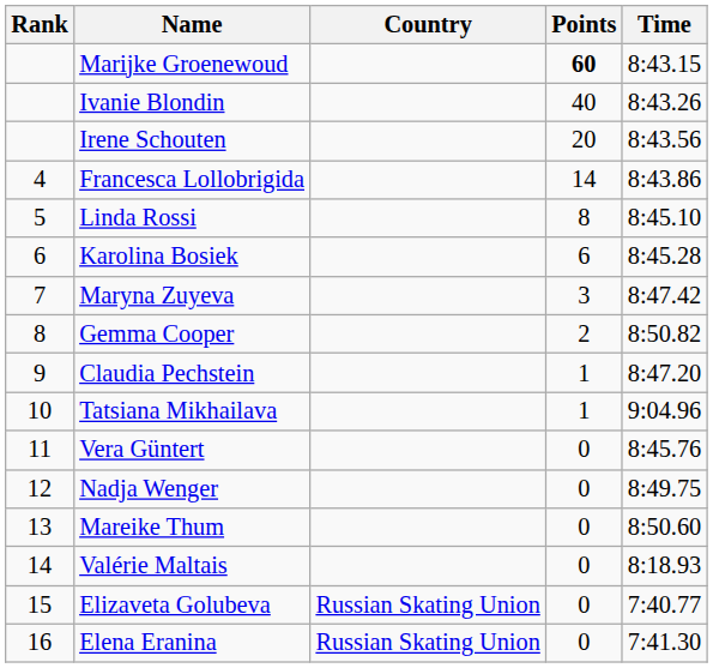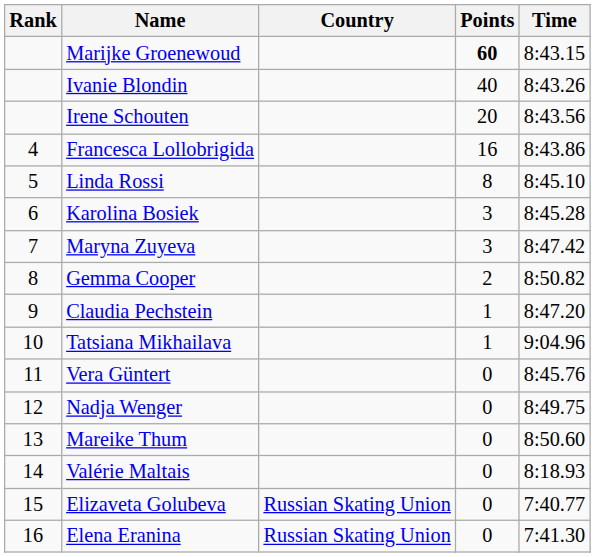Francesca Lollobrigida | Points: 14 -> 16
Karolina Bosiek | Points: 6 -> 3
